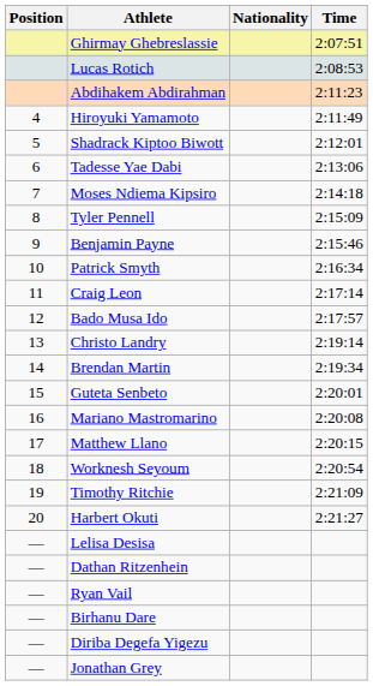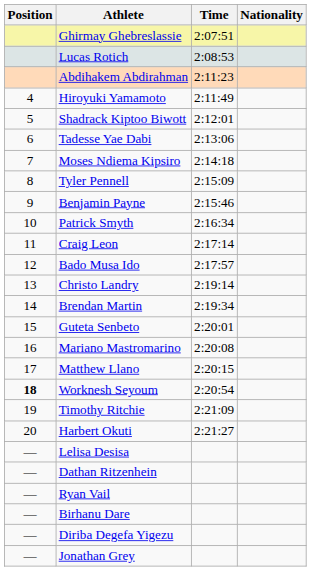columns swapped: Nationality <-> Time
Worknesh Seyoum | Position: normal -> bold
